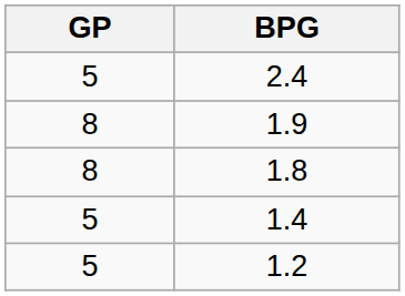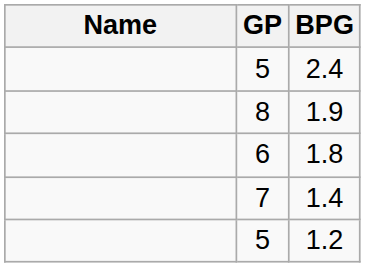+ column: Name
1.8 | GP: 8 -> 6
1.4 | GP: 5 -> 7
